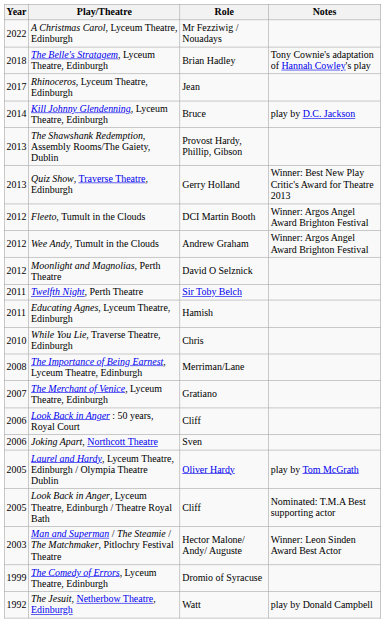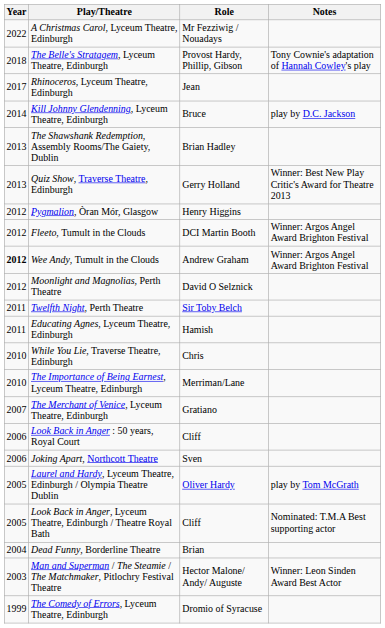The Belle's Stratagem, Lyceum Theatre, Edinburgh | Role: Brian Hadley -> Provost Hardy, Phillip, Gibson
The Shawshank Redemption, Assembly Rooms/The Gaiety, Dublin | Role: Provost Hardy, Phillip, Gibson -> Brian Hadley
+ row: 2012 | Pygmalion, Òran Mór, Glasgow | Henry Higgins
Wee Andy, Tumult in the Clouds | Year: normal -> bold
The Importance of Being Earnest, Lyceum Theatre, Edinburgh | Year: 2008 -> 2010
+ row: 2004 | Dead Funny, Borderline Theatre | Brian
- row: 1992 | The Jesuit, Netherbow Theatre, Edinburgh | Watt | play by Donald Campbell
